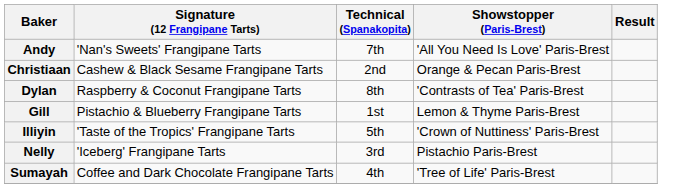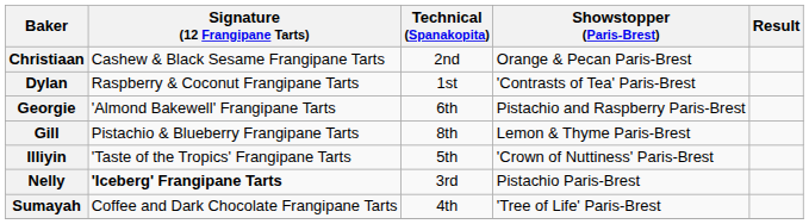- row: Andy | 'Nan's Sweets' Frangipane Tarts | 7th | 'All You Need Is Love' Paris-Brest
Dylan | Technical (Spanakopita): 8th -> 1st
+ row: Georgie | 'Almond Bakewell' Frangipane Tarts | 6th | Pistachio and Raspberry Paris-Brest
Gill | Technical (Spanakopita): 1st -> 8th
Nelly | Signature (12 Frangipane Tarts): normal -> bold
